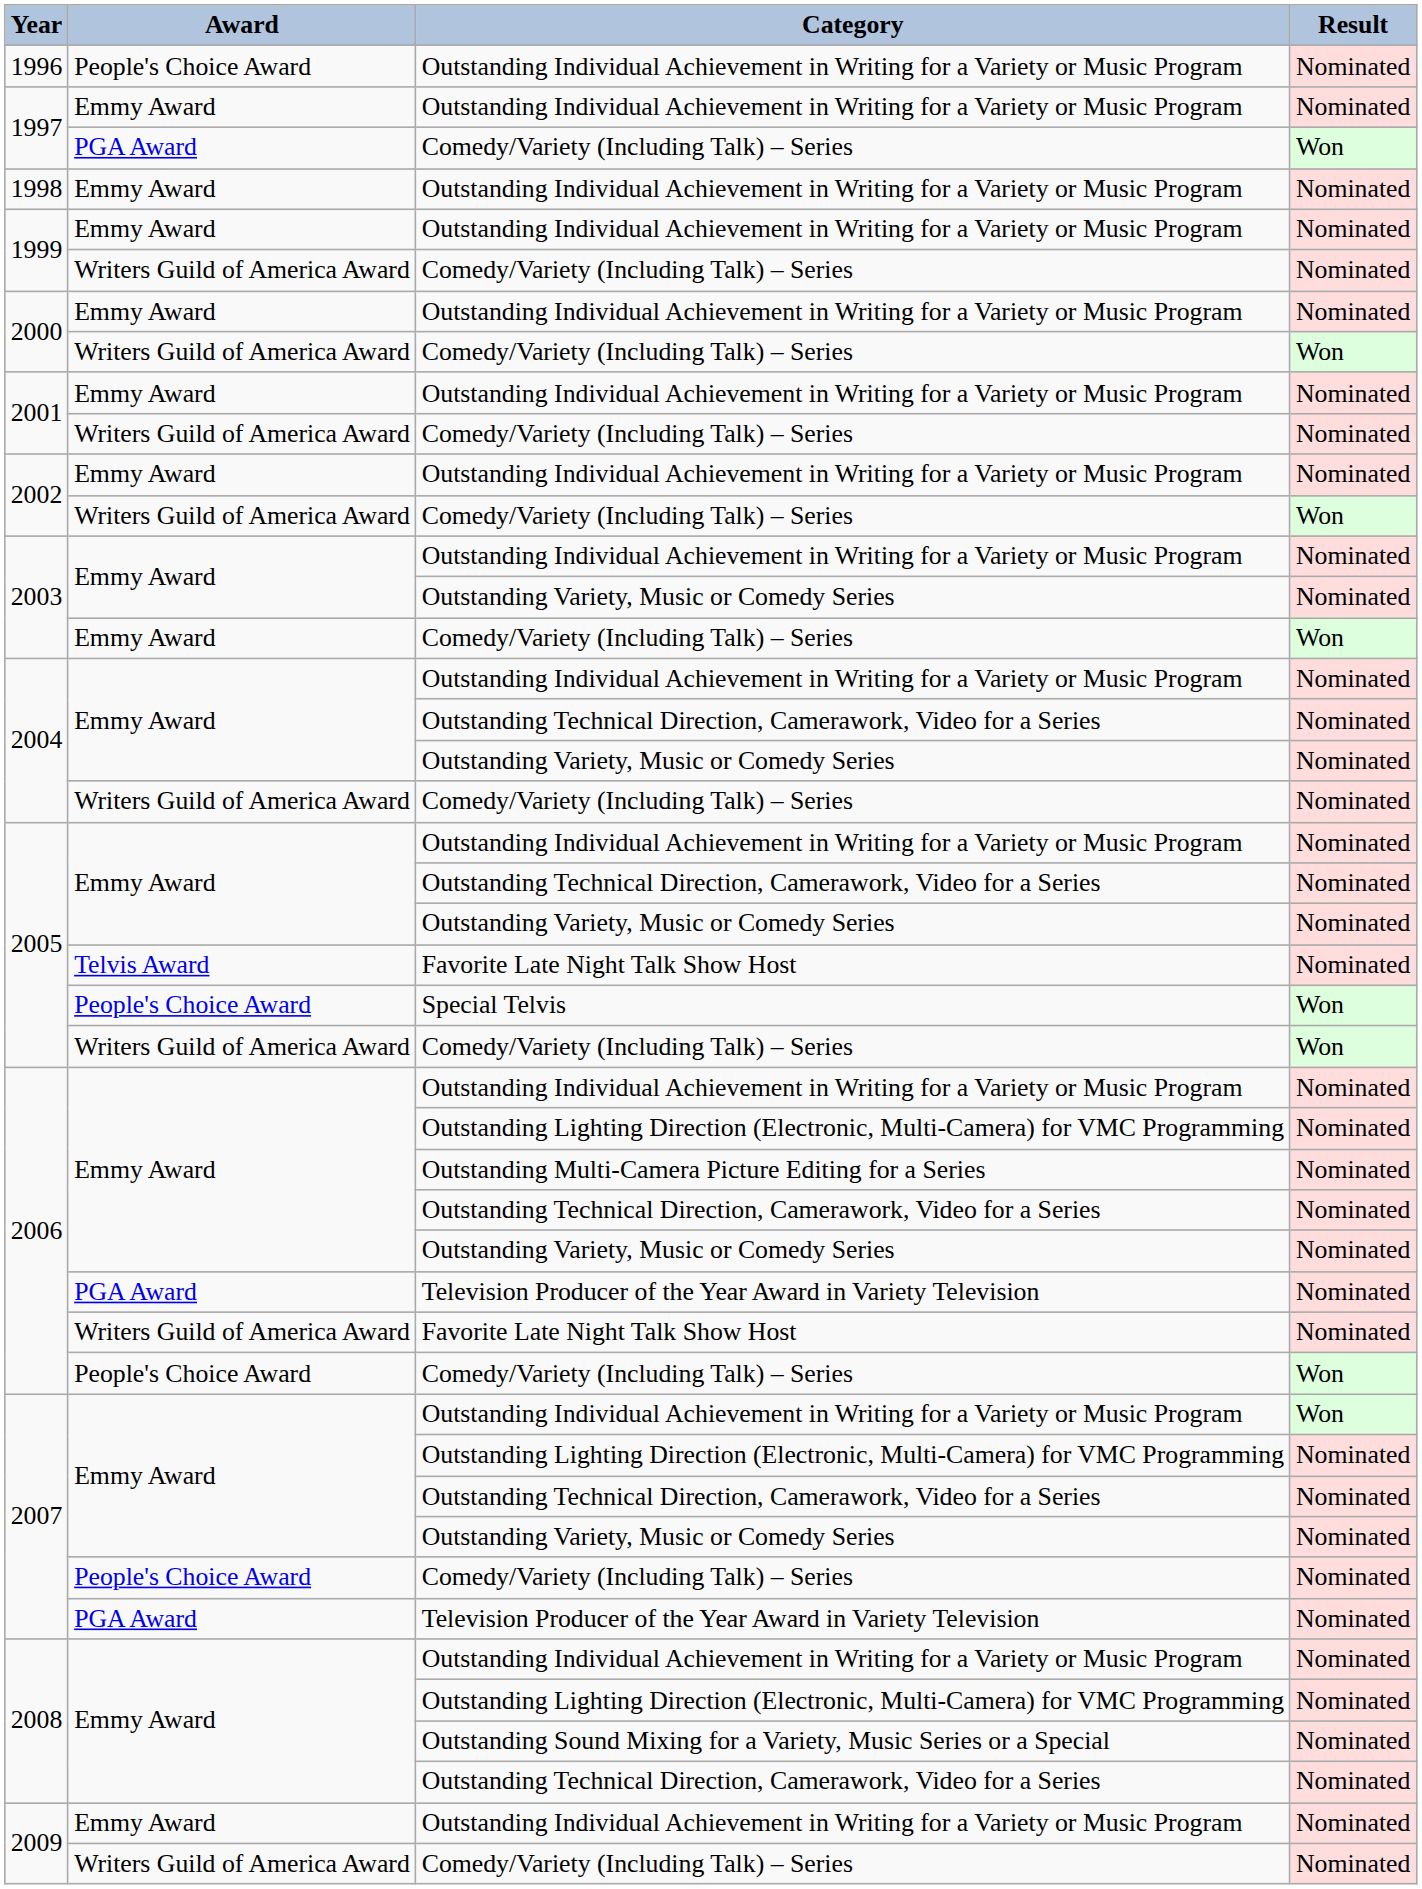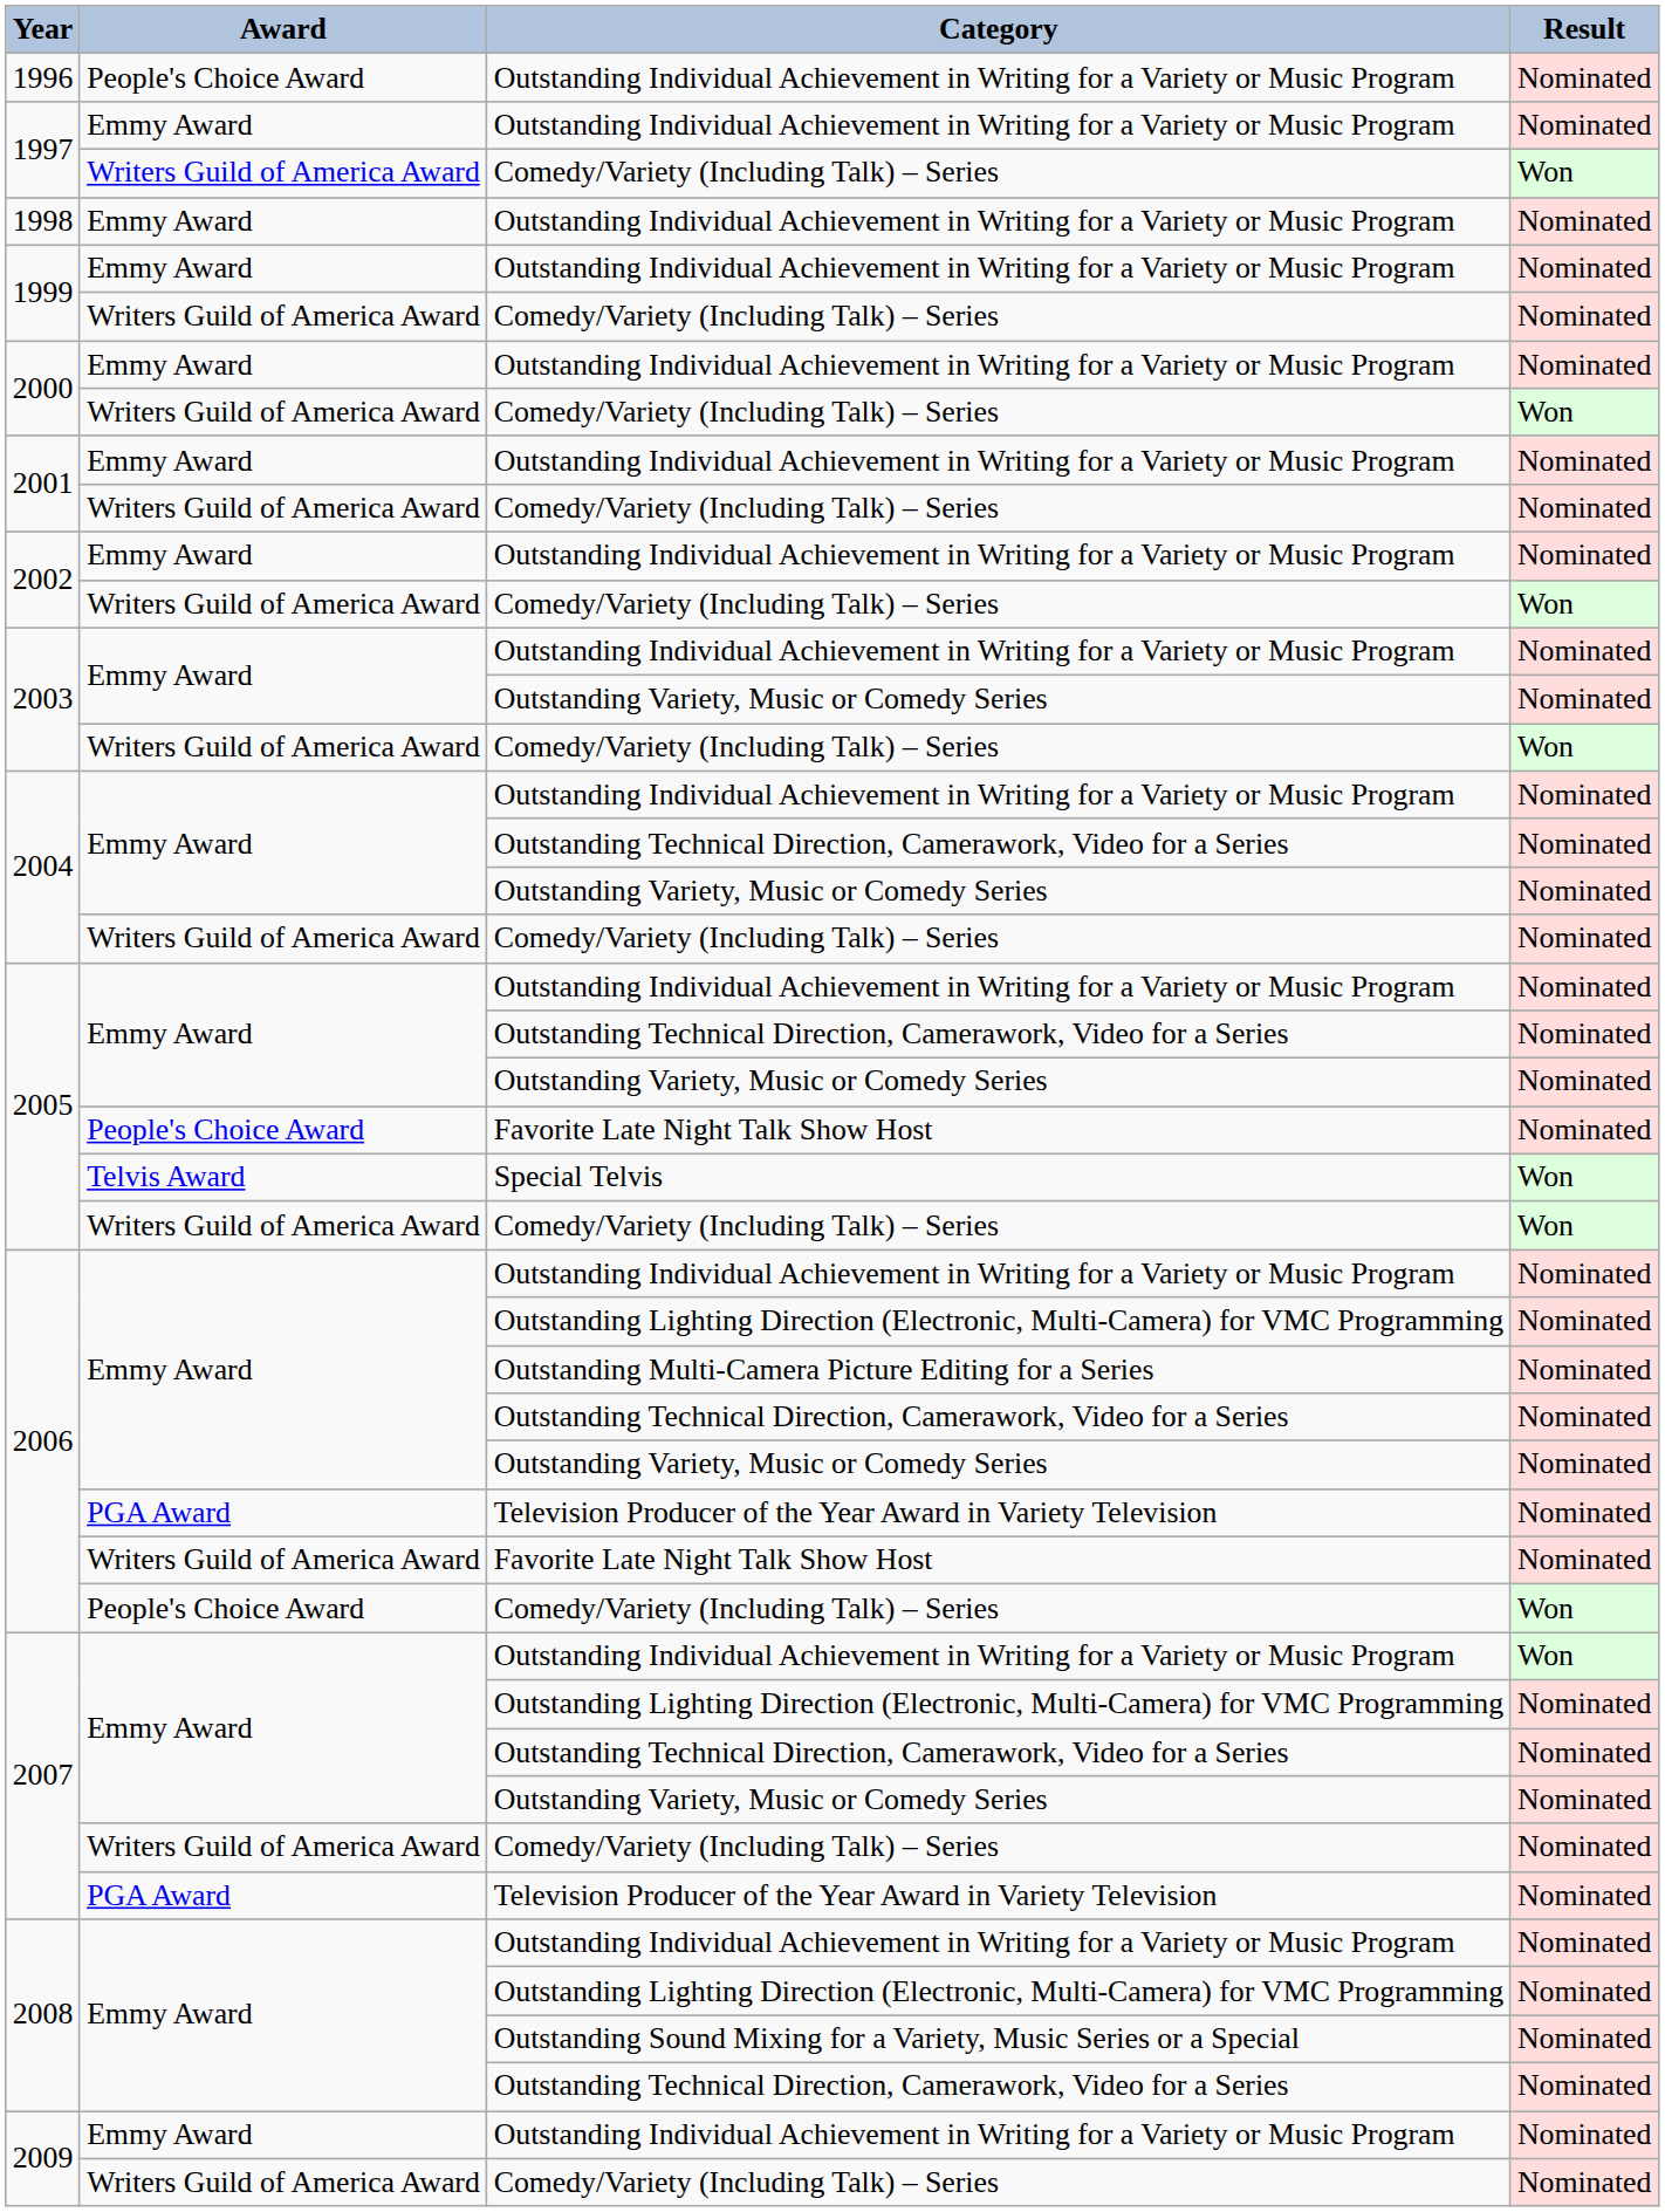1997 / Comedy/Variety (Including Talk) – Series | Award: PGA Award -> Writers Guild of America Award
2003 / Comedy/Variety (Including Talk) – Series | Award: Emmy Award -> Writers Guild of America Award
2005 / Favorite Late Night Talk Show Host | Award: Telvis Award -> People's Choice Award
2005 / Special Telvis | Award: People's Choice Award -> Telvis Award
2007 / Comedy/Variety (Including Talk) – Series | Award: People's Choice Award -> Writers Guild of America Award
